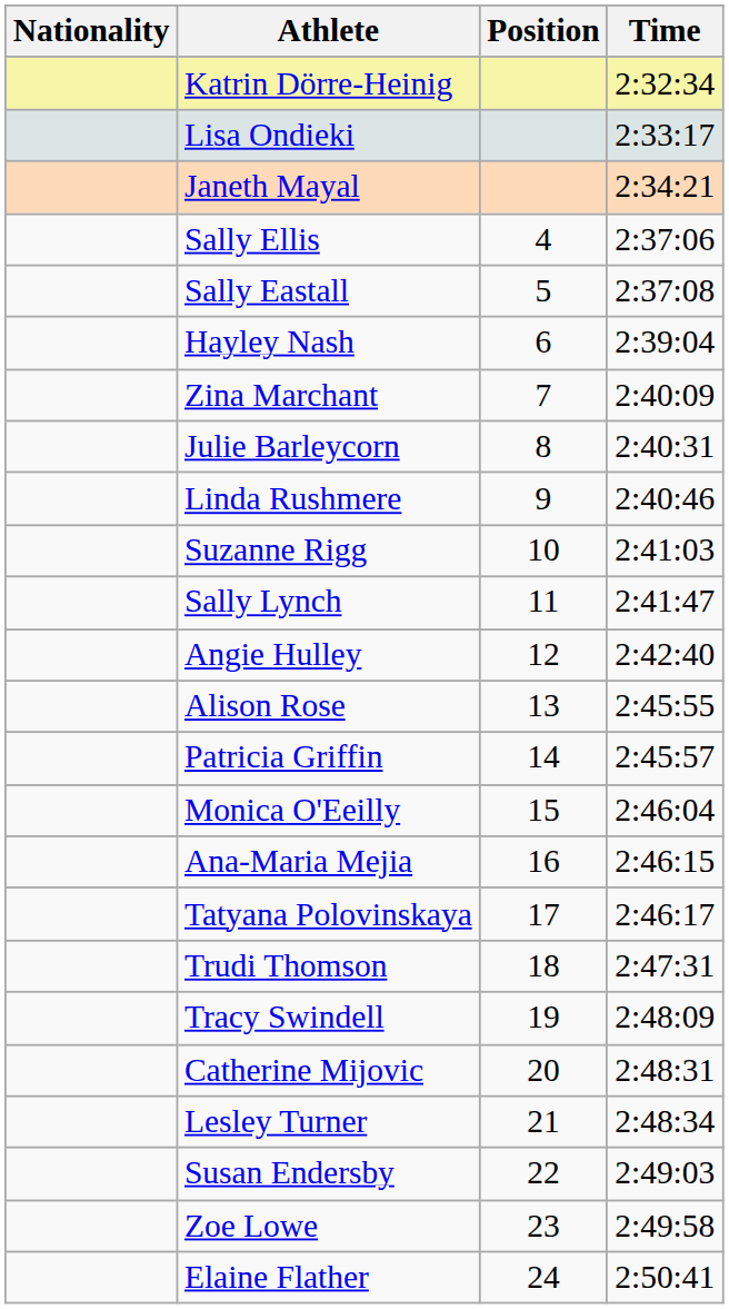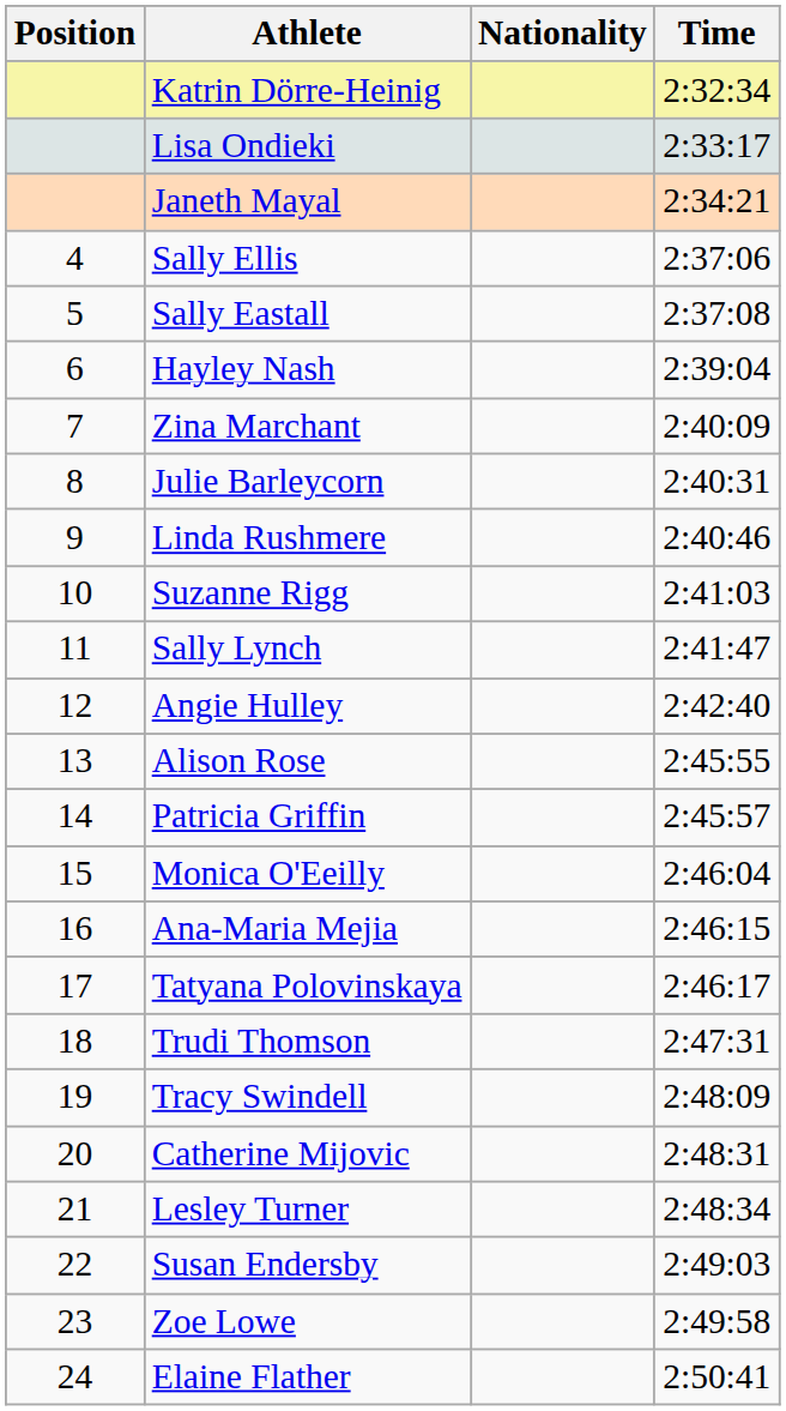columns swapped: Position <-> Nationality
